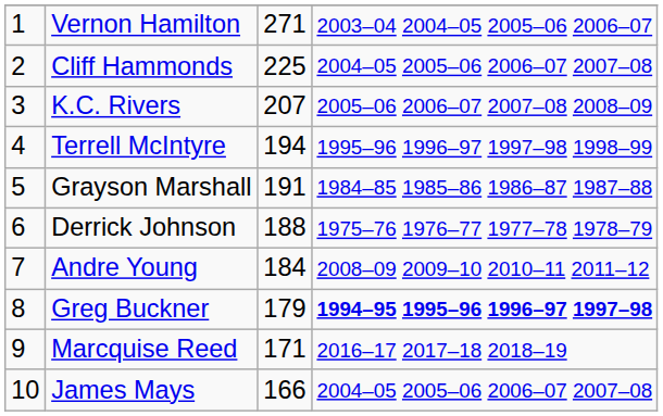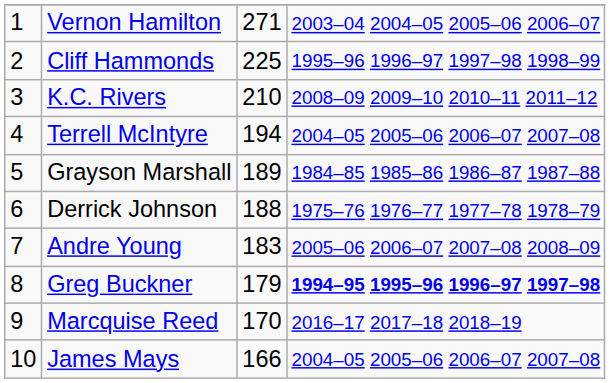Cliff Hammonds | column 4: 2004–05 2005–06 2006–07 2007–08 -> 1995–96 1996–97 1997–98 1998–99
K.C. Rivers | column 3: 207 -> 210
K.C. Rivers | column 4: 2005–06 2006–07 2007–08 2008–09 -> 2008–09 2009–10 2010–11 2011–12
Terrell McIntyre | column 4: 1995–96 1996–97 1997–98 1998–99 -> 2004–05 2005–06 2006–07 2007–08
Grayson Marshall | column 3: 191 -> 189
Andre Young | column 3: 184 -> 183
Andre Young | column 4: 2008–09 2009–10 2010–11 2011–12 -> 2005–06 2006–07 2007–08 2008–09
Marcquise Reed | column 3: 171 -> 170
